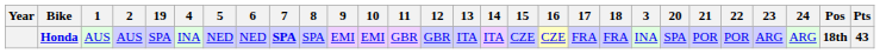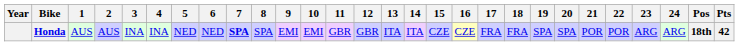columns swapped: 3 <-> 19
Honda | Pts: 43 -> 42
